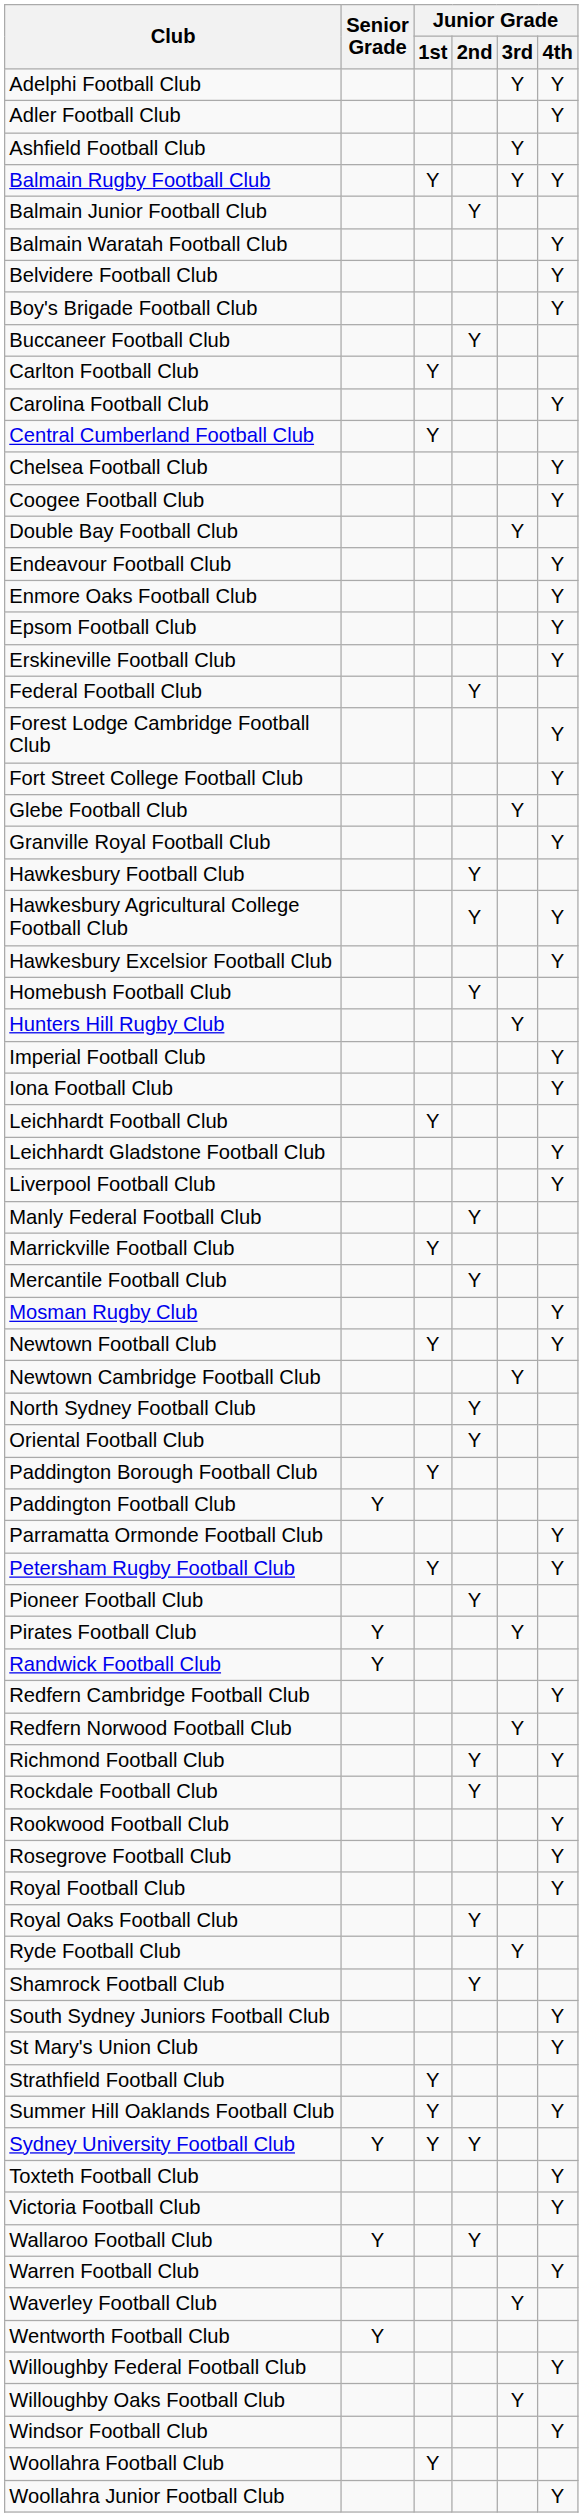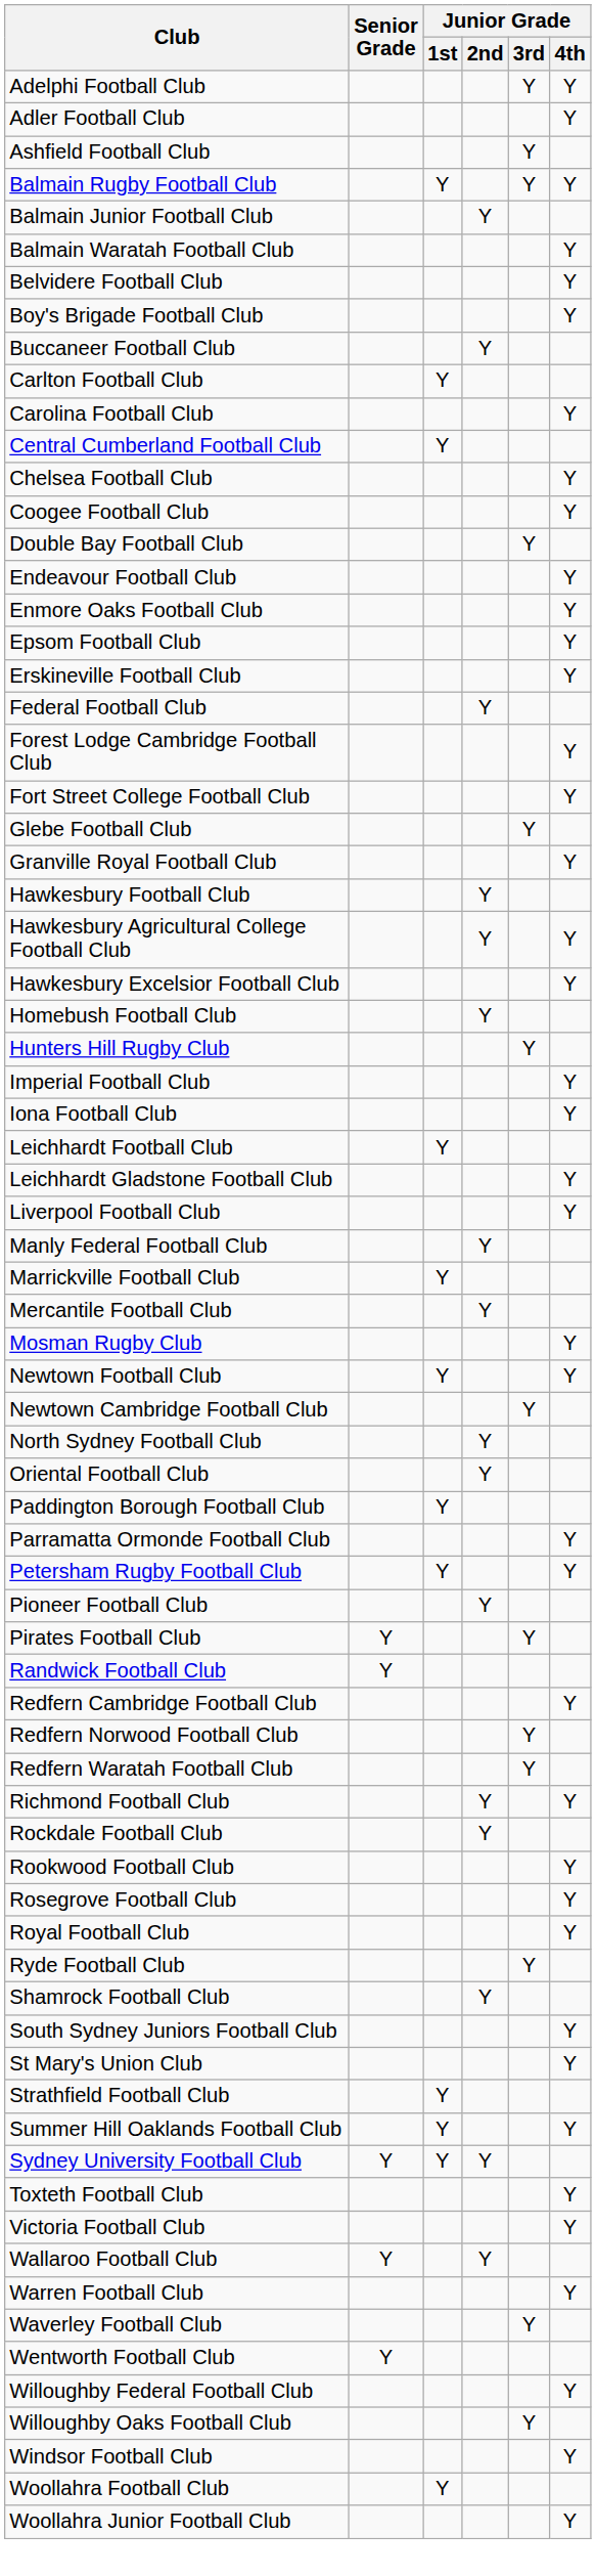- row: Paddington Football Club | Y
+ row: Redfern Waratah Football Club | Y
- row: Royal Oaks Football Club | Y
